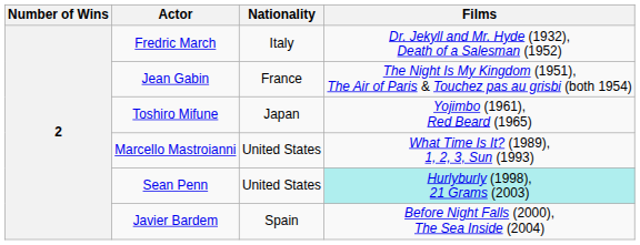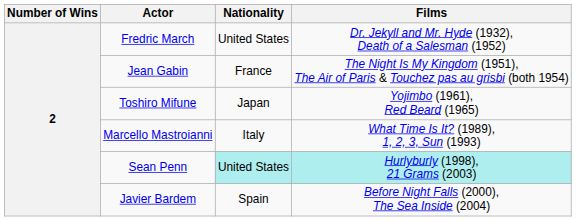Fredric March | Nationality: Italy -> United States
Marcello Mastroianni | Nationality: United States -> Italy
Sean Penn | Nationality: no background -> paleturquoise background
